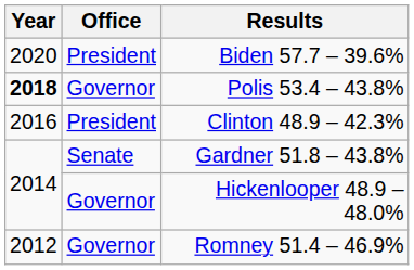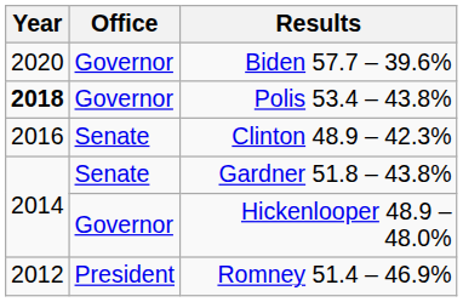Biden 57.7 – 39.6% | Office: President -> Governor
Clinton 48.9 – 42.3% | Office: President -> Senate
Romney 51.4 – 46.9% | Office: Governor -> President
